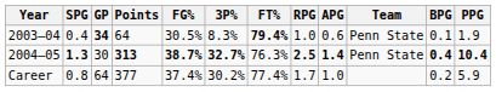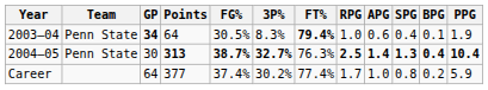columns swapped: Team <-> SPG
